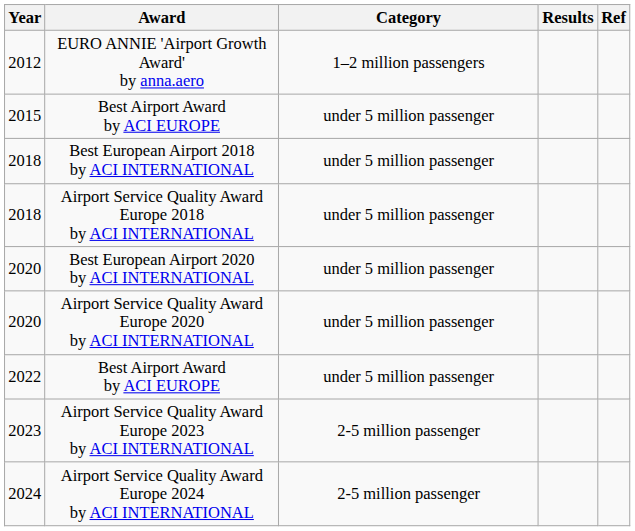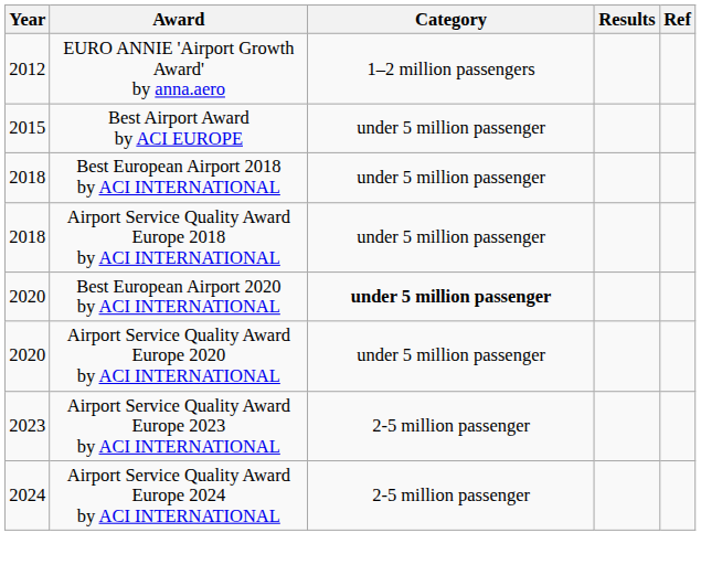Best European Airport 2020 by ACI INTERNATIONAL | Category: normal -> bold
- row: 2022 | Best Airport Award by ACI EUROPE | under 5 million passenger
